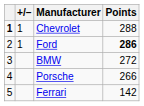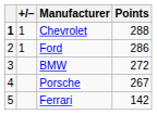Ford | Points: bold -> normal
Porsche | Points: 266 -> 267
